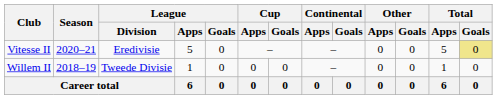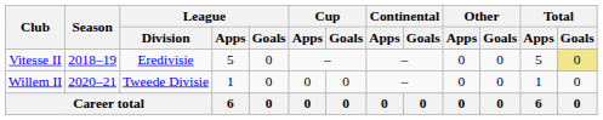Vitesse II | Season: 2020–21 -> 2018–19
Willem II | Season: 2018–19 -> 2020–21
